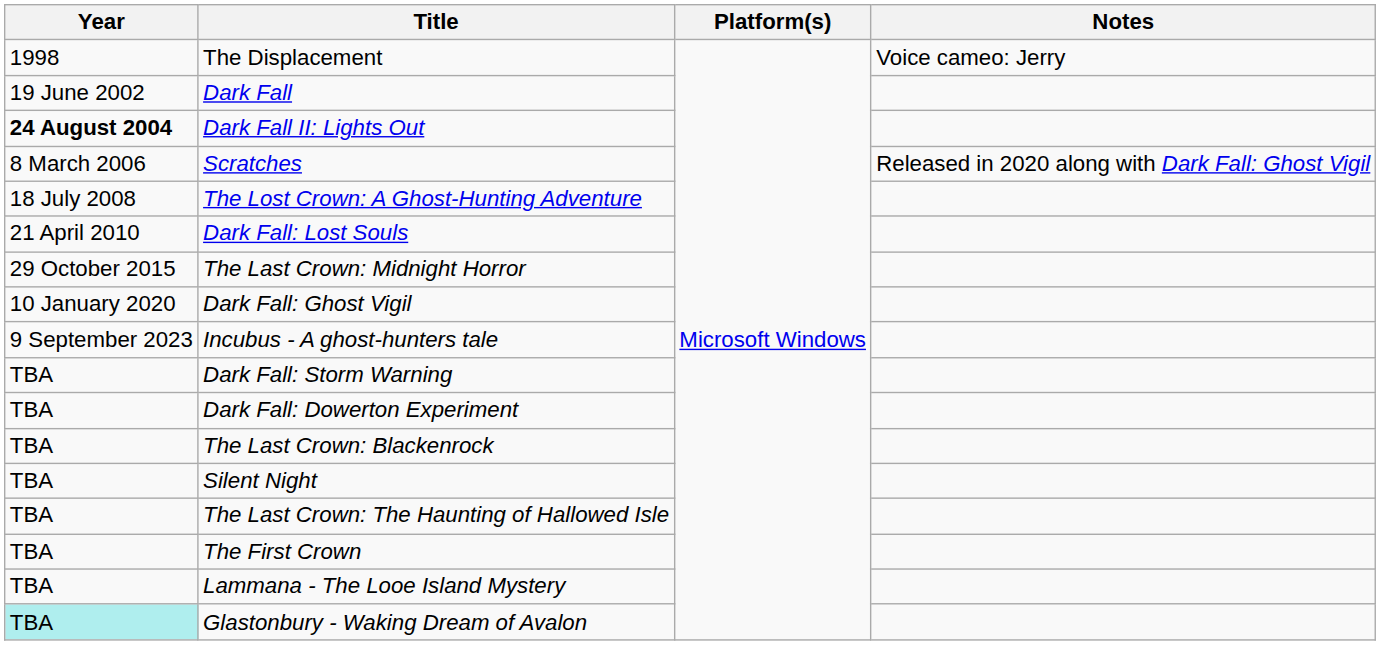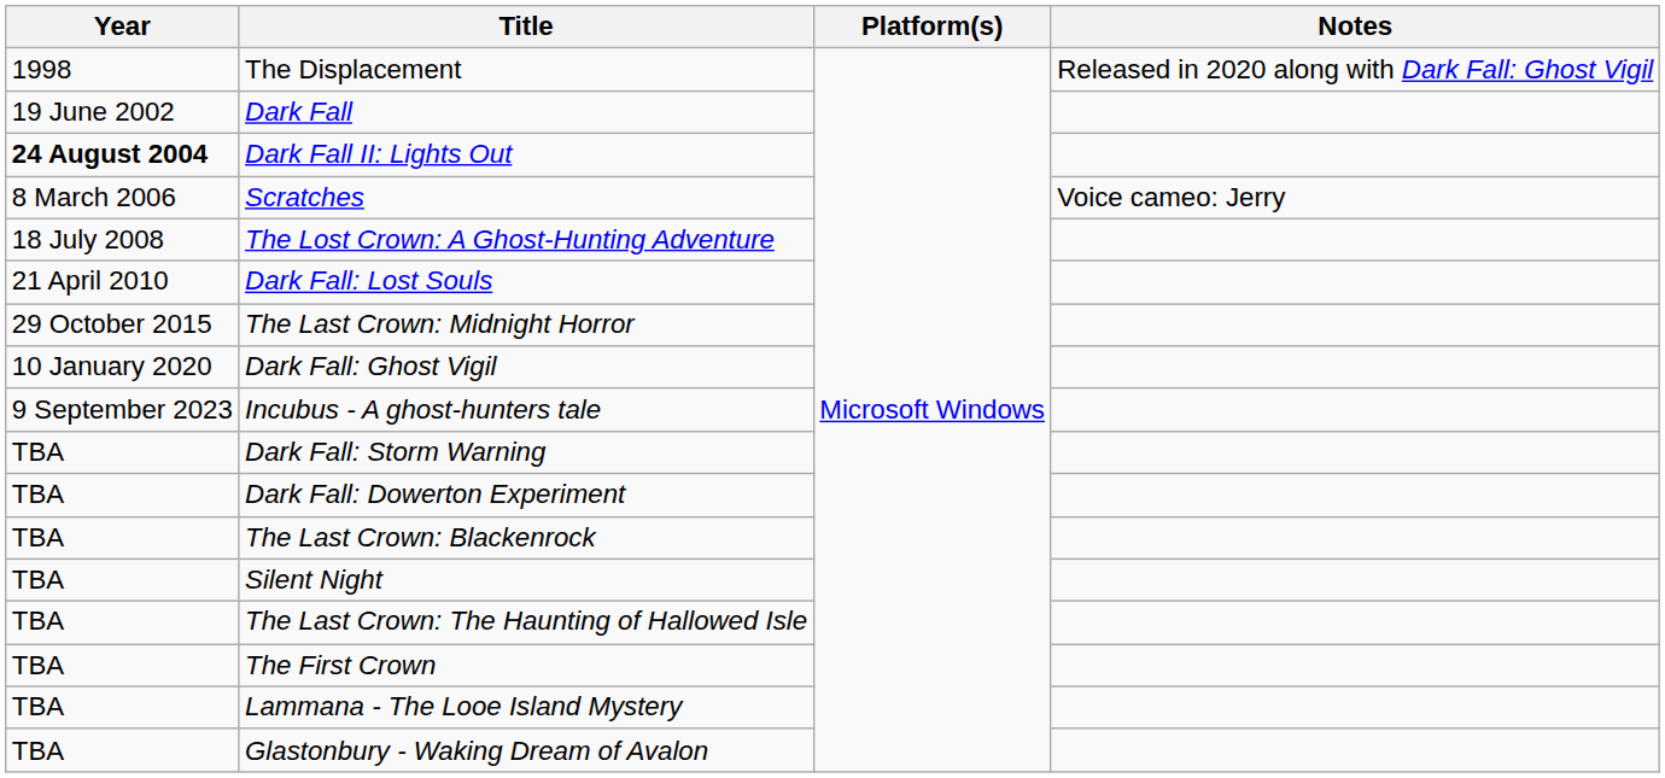The Displacement | Notes: Voice cameo: Jerry -> Released in 2020 along with Dark Fall: Ghost Vigil
Scratches | Notes: Released in 2020 along with Dark Fall: Ghost Vigil -> Voice cameo: Jerry
Glastonbury - Waking Dream of Avalon | Year: paleturquoise background -> no background
